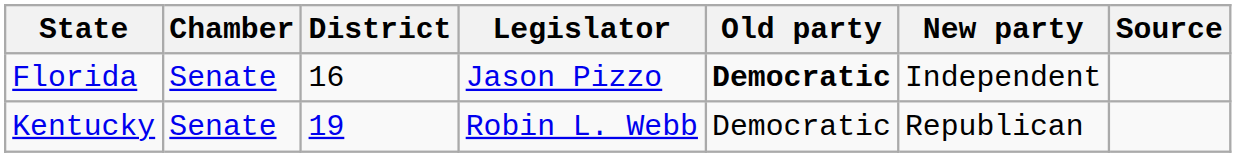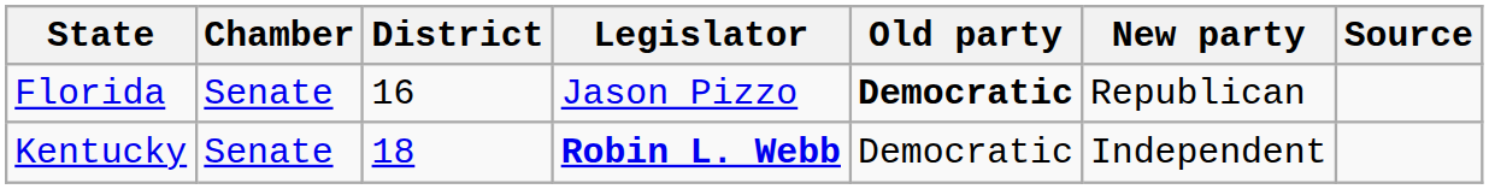Florida | New party: Independent -> Republican
Kentucky | District: 19 -> 18
Kentucky | Legislator: normal -> bold
Kentucky | New party: Republican -> Independent
